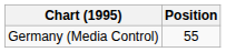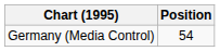Germany (Media Control) | Position: 55 -> 54
